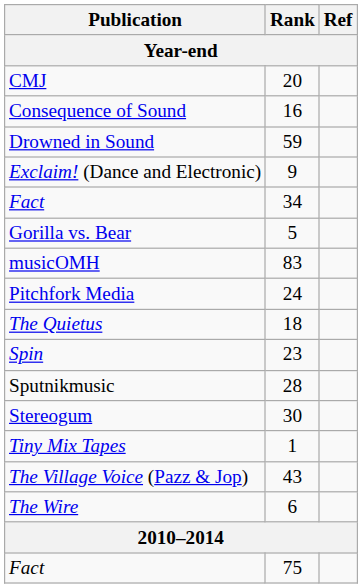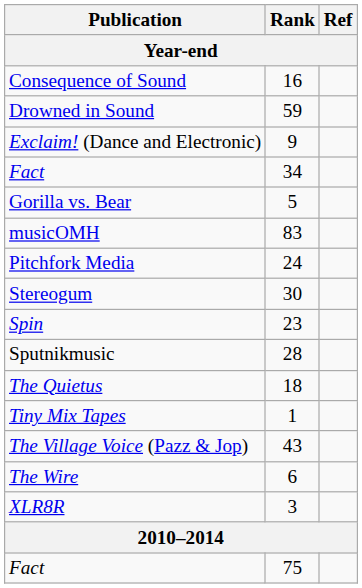- row: CMJ | 20
rows swapped: The Quietus <-> Stereogum
+ row: XLR8R | 3
